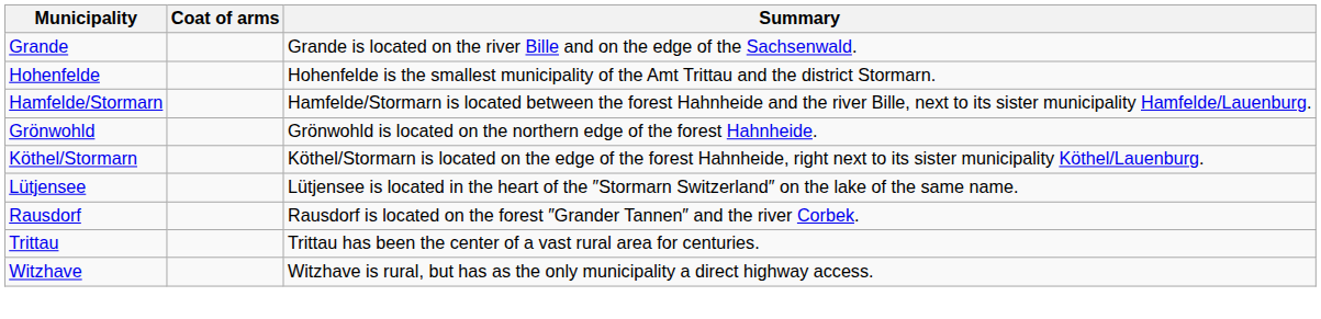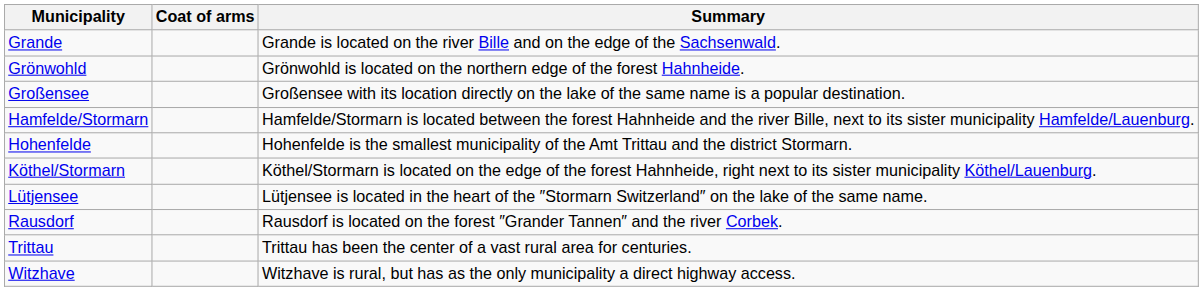rows swapped: Grönwohld <-> Hohenfelde
+ row: Großensee | Großensee with its location directly on the lake of the same name is a popular destination.
